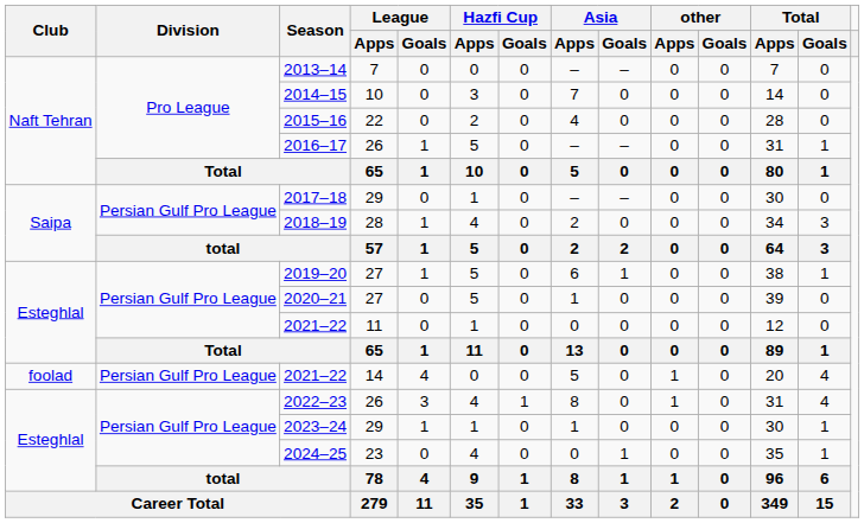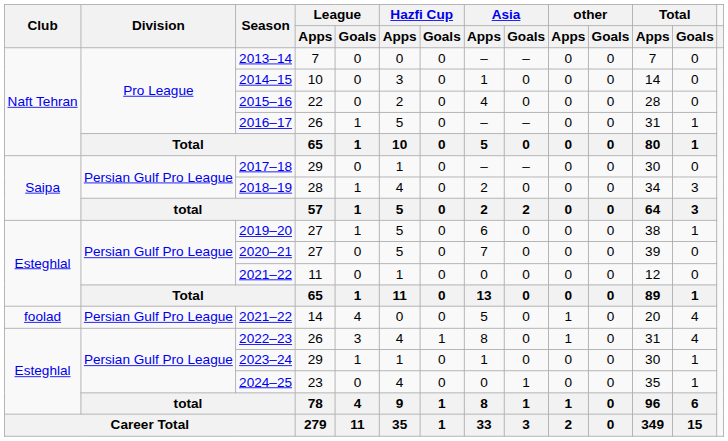2014–15 | Asia / Apps: 7 -> 1
2019–20 | Asia / Goals: 1 -> 0
2020–21 | Asia / Apps: 1 -> 7
